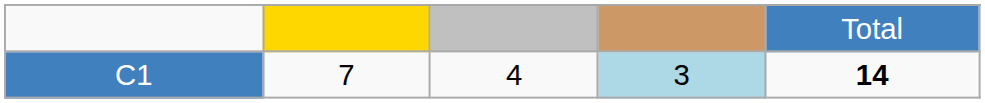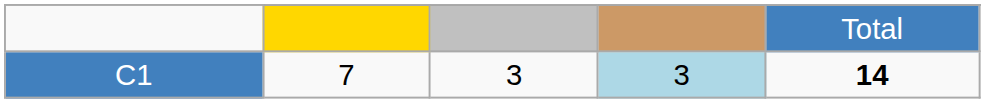C1 | column 3: 4 -> 3
